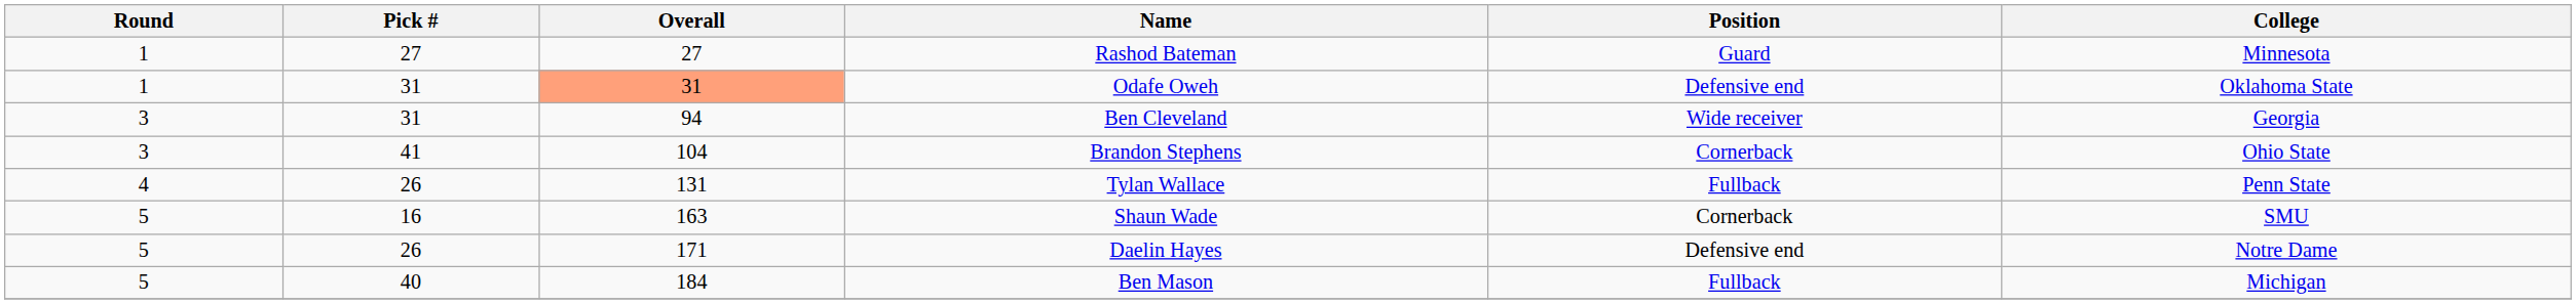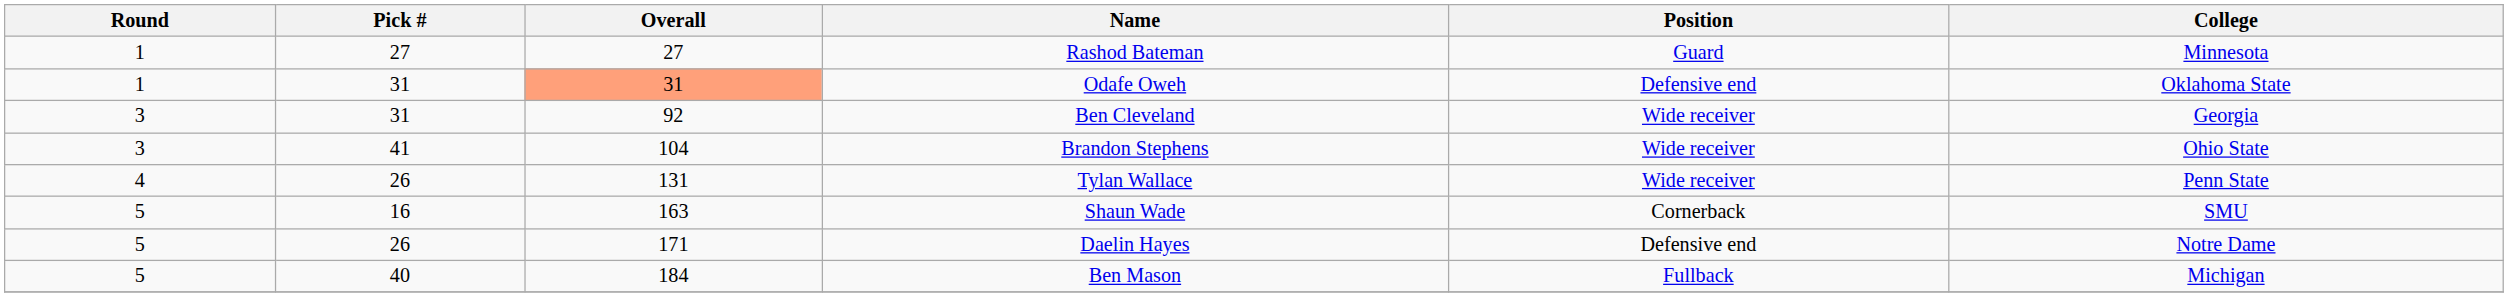Ben Cleveland | Overall: 94 -> 92
Brandon Stephens | Position: Cornerback -> Wide receiver
Tylan Wallace | Position: Fullback -> Wide receiver
